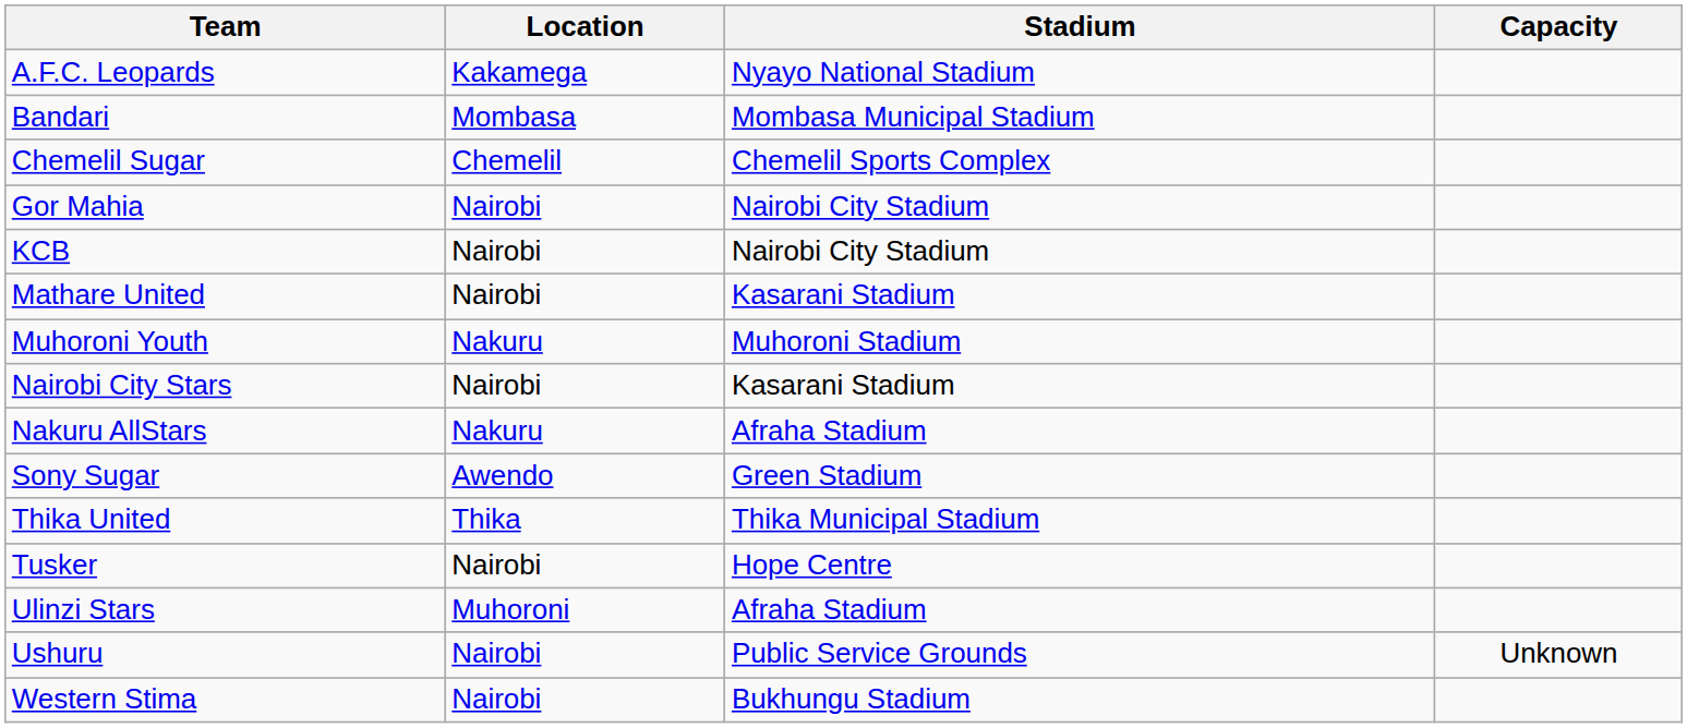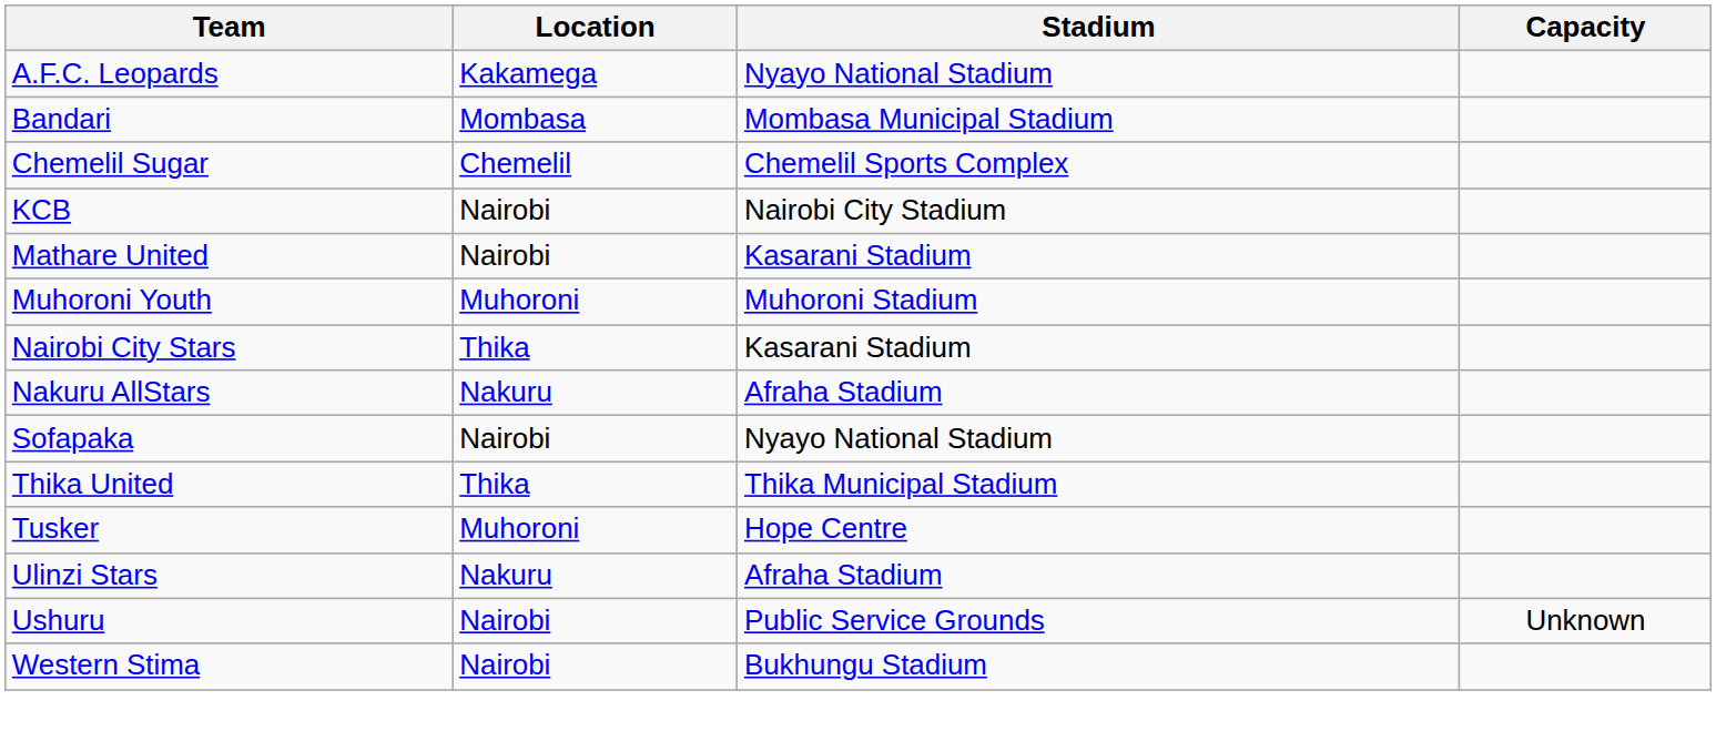- row: Gor Mahia | Nairobi | Nairobi City Stadium
Muhoroni Youth | Location: Nakuru -> Muhoroni
Nairobi City Stars | Location: Nairobi -> Thika
+ row: Sofapaka | Nairobi | Nyayo National Stadium
- row: Sony Sugar | Awendo | Green Stadium
Tusker | Location: Nairobi -> Muhoroni
Ulinzi Stars | Location: Muhoroni -> Nakuru
